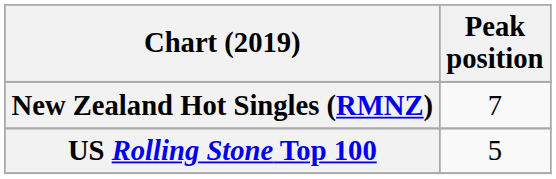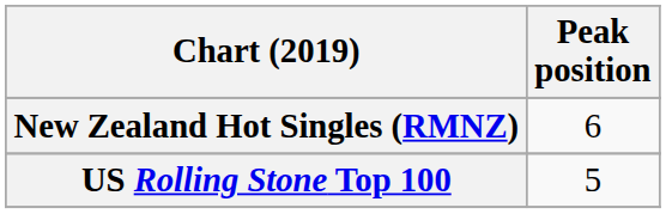New Zealand Hot Singles (RMNZ) | Peak position: 7 -> 6
